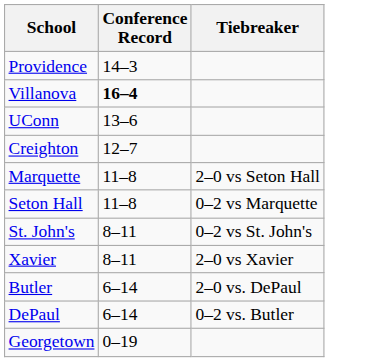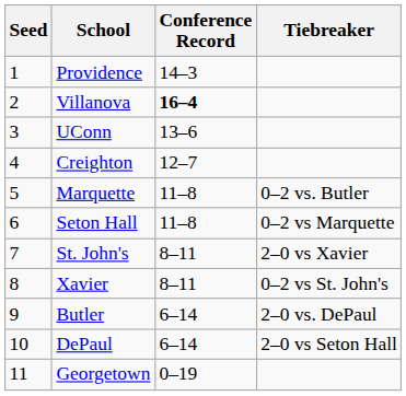+ column: Seed | 1 | 2 | 3 | 4 | 5 | 6 | 7 | 8 | 9 | 10 | 11
Marquette | Tiebreaker: 2–0 vs Seton Hall -> 0–2 vs. Butler
St. John's | Tiebreaker: 0–2 vs St. John's -> 2–0 vs Xavier
Xavier | Tiebreaker: 2–0 vs Xavier -> 0–2 vs St. John's
DePaul | Tiebreaker: 0–2 vs. Butler -> 2–0 vs Seton Hall
